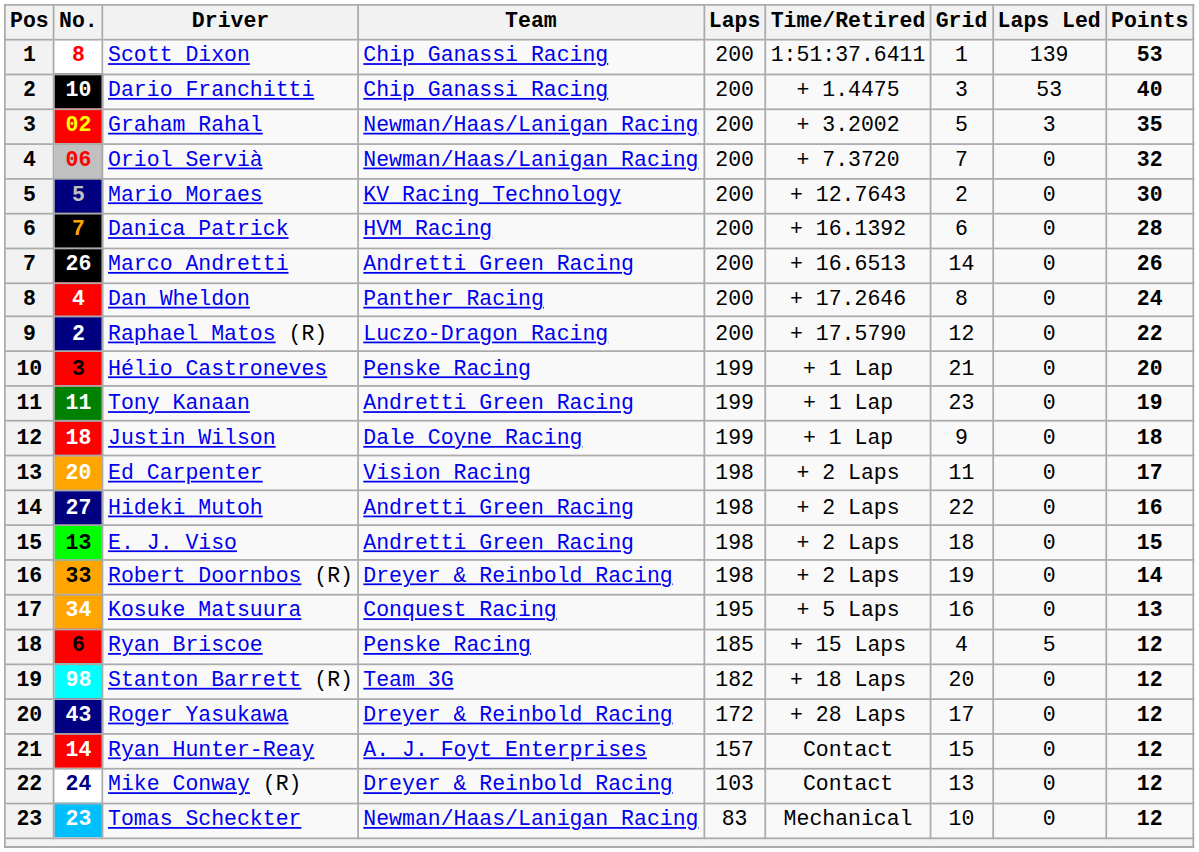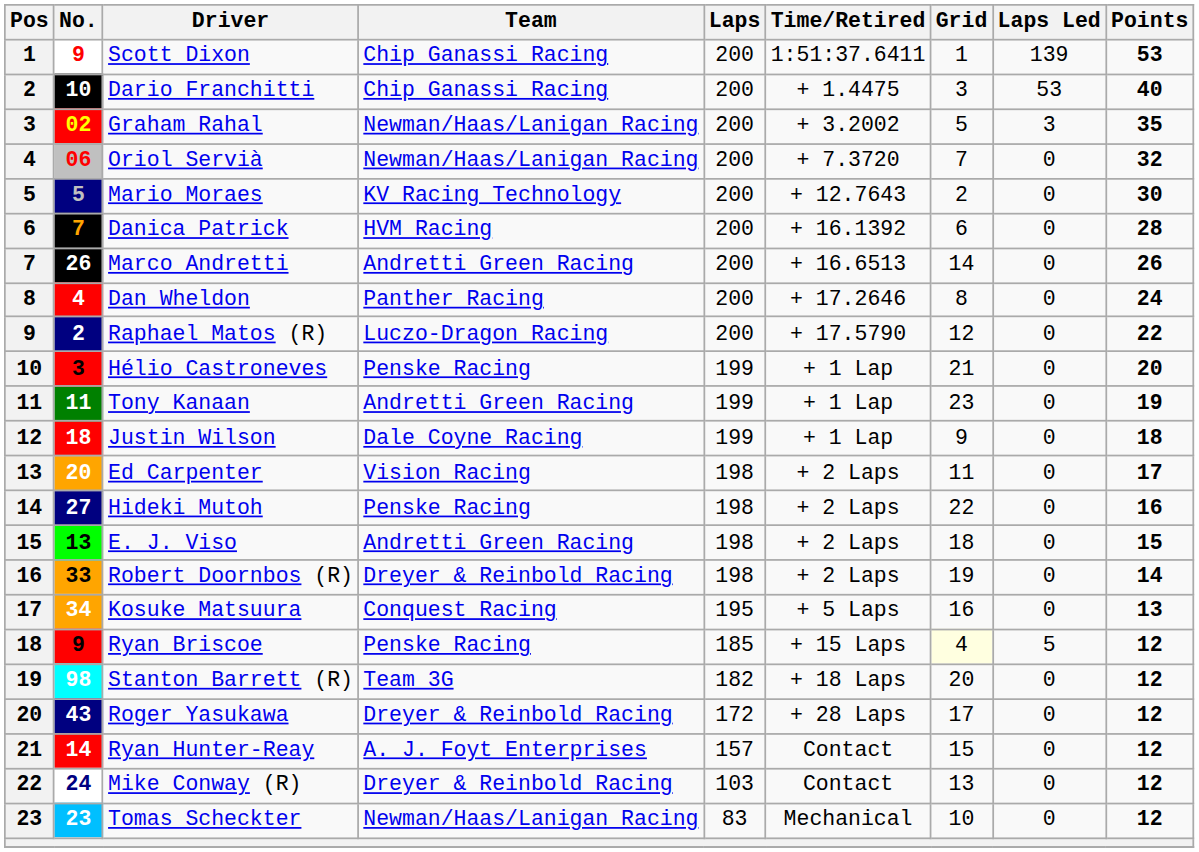Scott Dixon | No.: 8 -> 9
Hideki Mutoh | Team: Andretti Green Racing -> Penske Racing
Ryan Briscoe | No.: 6 -> 9
Ryan Briscoe | Grid: no background -> lightyellow background
